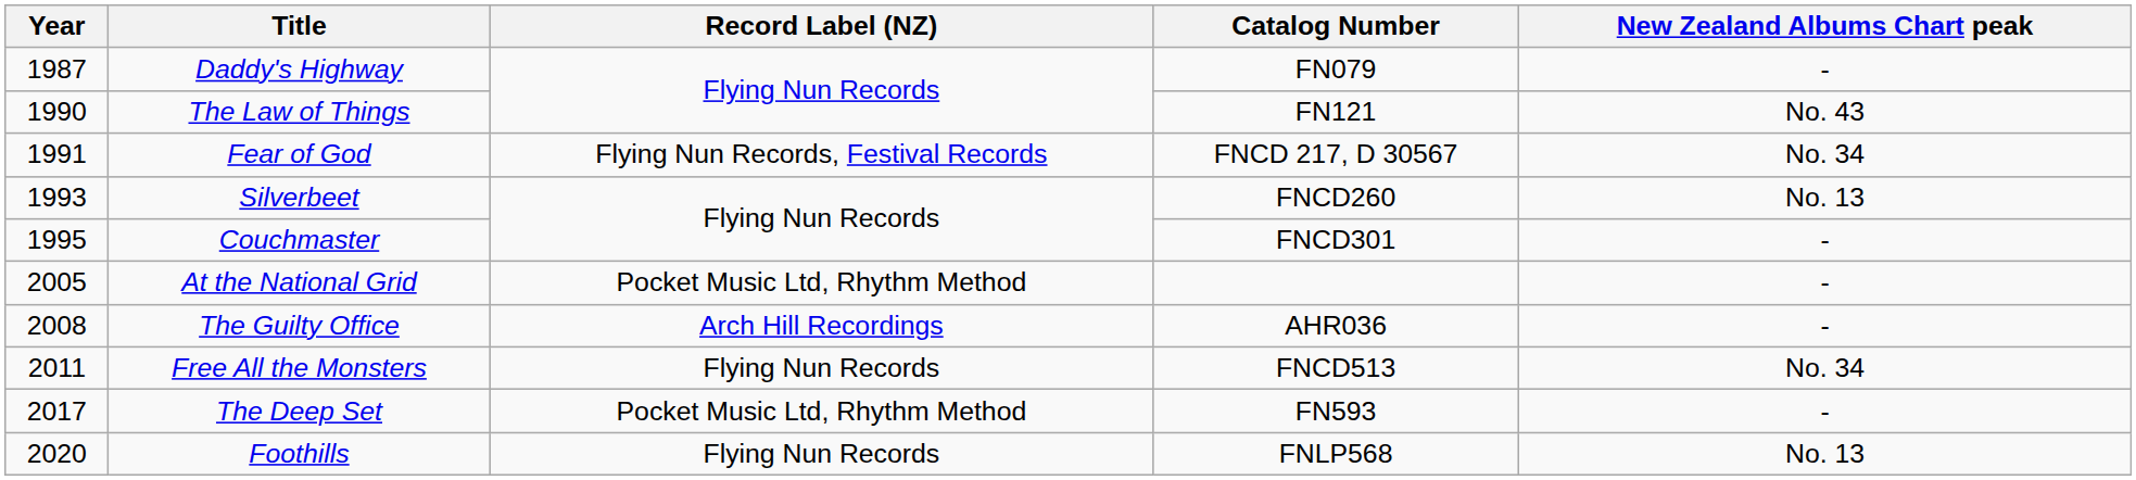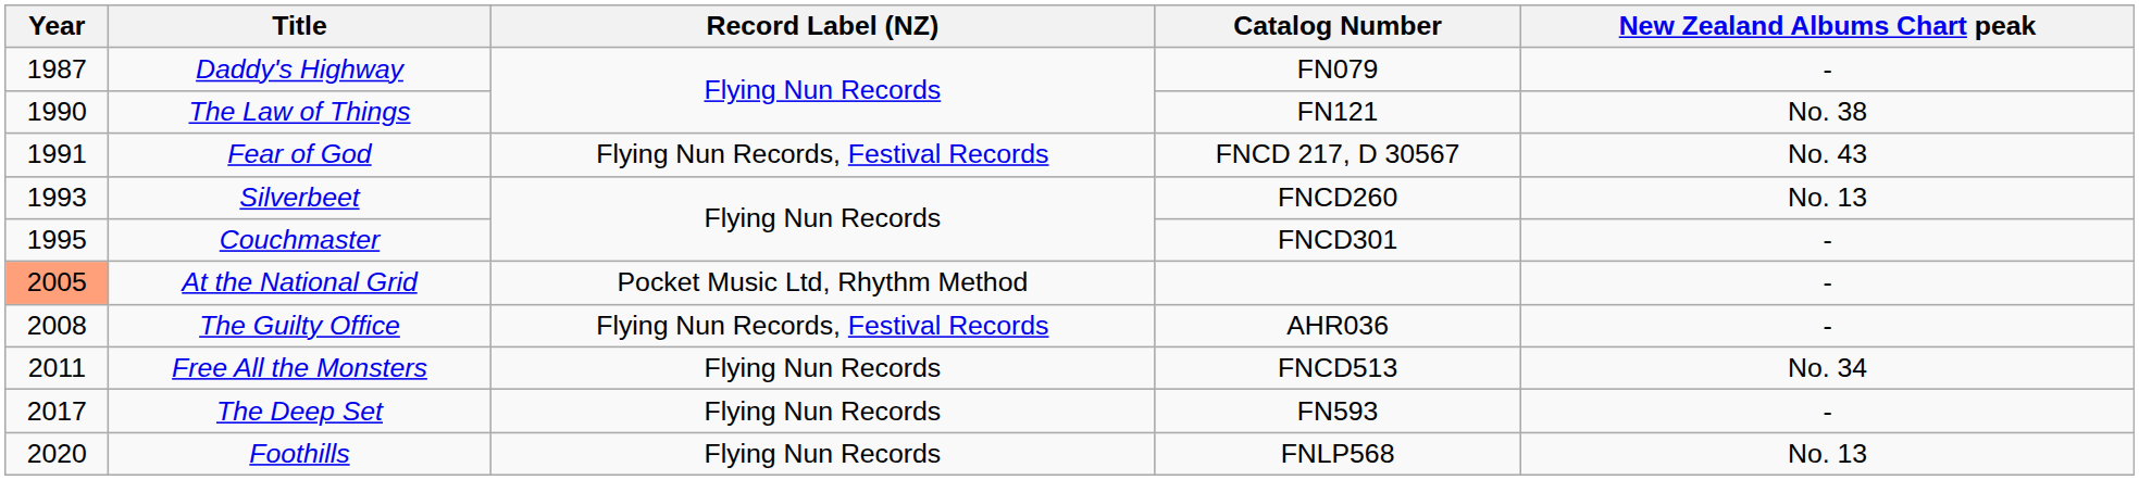The Law of Things | New Zealand Albums Chart peak: No. 43 -> No. 38
Fear of God | New Zealand Albums Chart peak: No. 34 -> No. 43
At the National Grid | Year: no background -> lightsalmon background
The Guilty Office | Record Label (NZ): Arch Hill Recordings -> Flying Nun Records, Festival Records
The Deep Set | Record Label (NZ): Pocket Music Ltd, Rhythm Method -> Flying Nun Records
